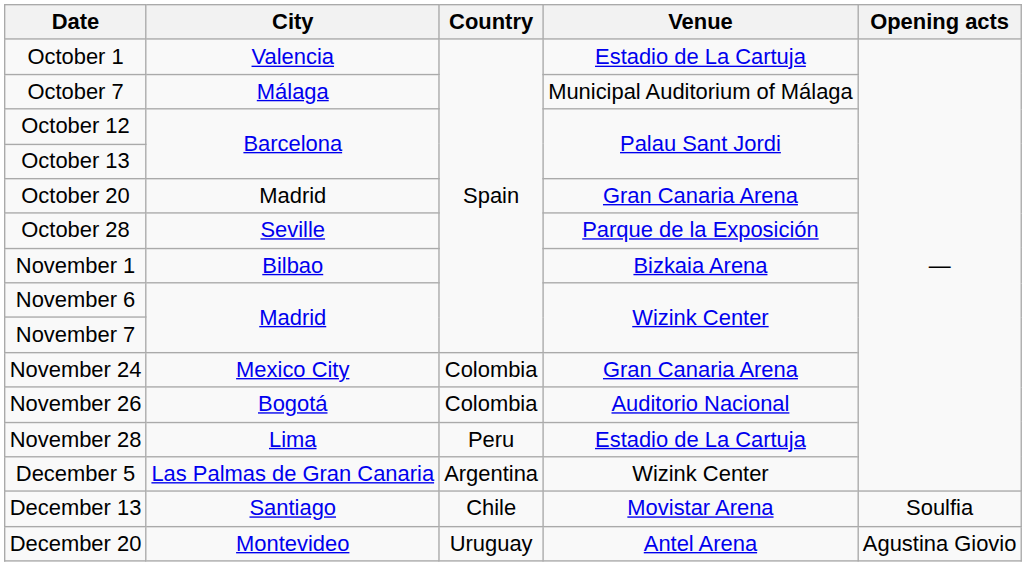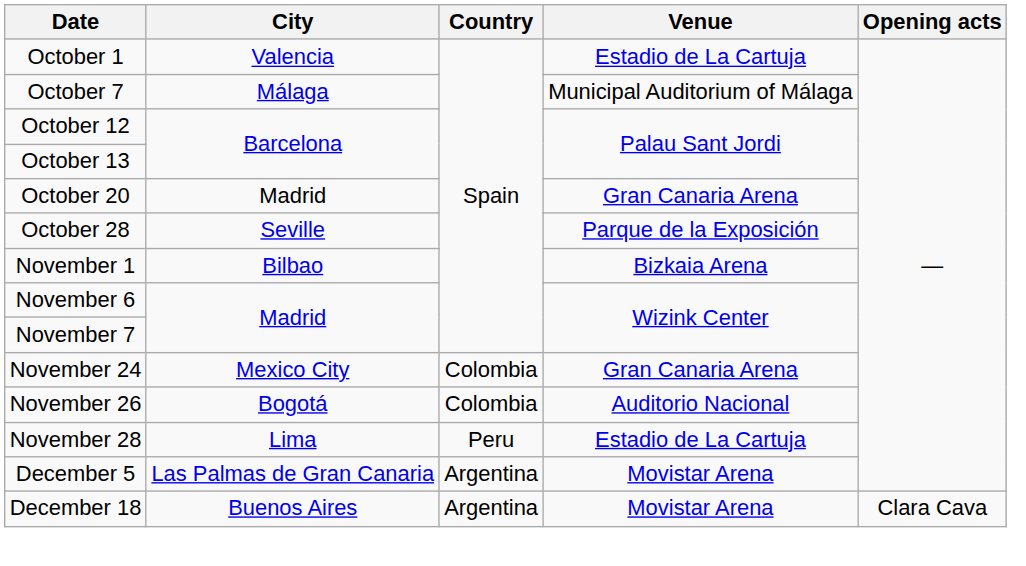December 5 | Venue: Wizink Center -> Movistar Arena
- row: December 13 | Santiago | Chile | Movistar Arena | Soulfia
+ row: December 18 | Buenos Aires | Argentina | Movistar Arena | Clara Cava
- row: December 20 | Montevideo | Uruguay | Antel Arena | Agustina Giovio
